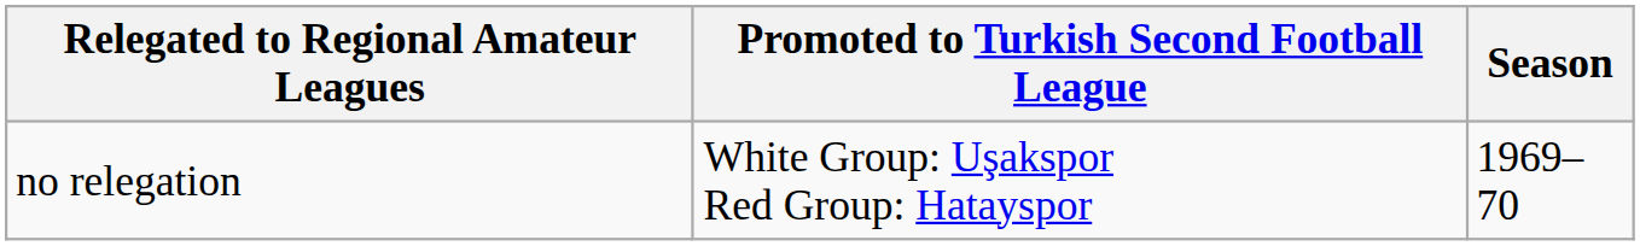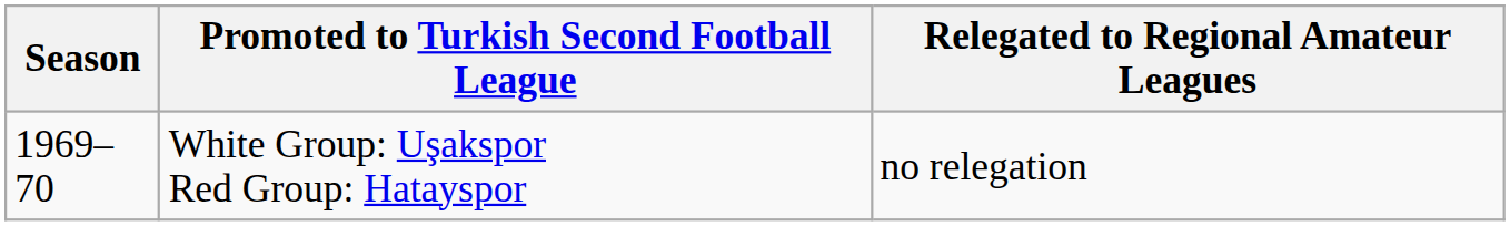columns swapped: Season <-> Relegated to Regional Amateur Leagues
